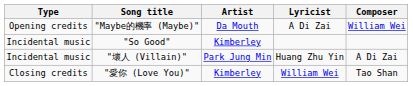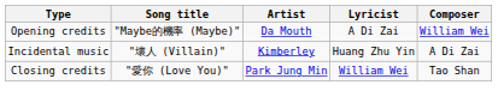- row: Incidental music | "So Good" | Kimberley
"壞人 (Villain)" | Artist: Park Jung Min -> Kimberley
"愛你 (Love You)" | Artist: Kimberley -> Park Jung Min
